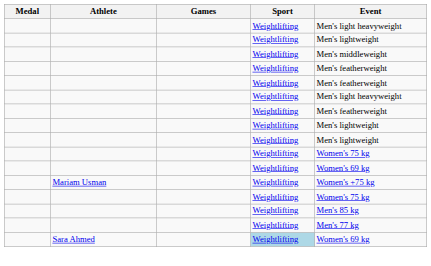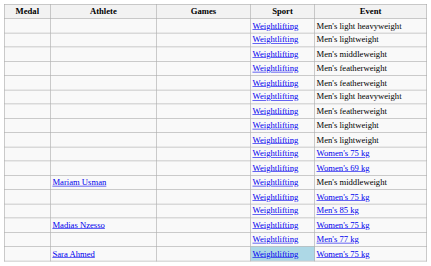Mariam Usman | Event: Women's +75 kg -> Men's middleweight
+ row: Madias Nzesso | Weightlifting | Women's 75 kg
Sara Ahmed | Event: Women's 69 kg -> Women's 75 kg
